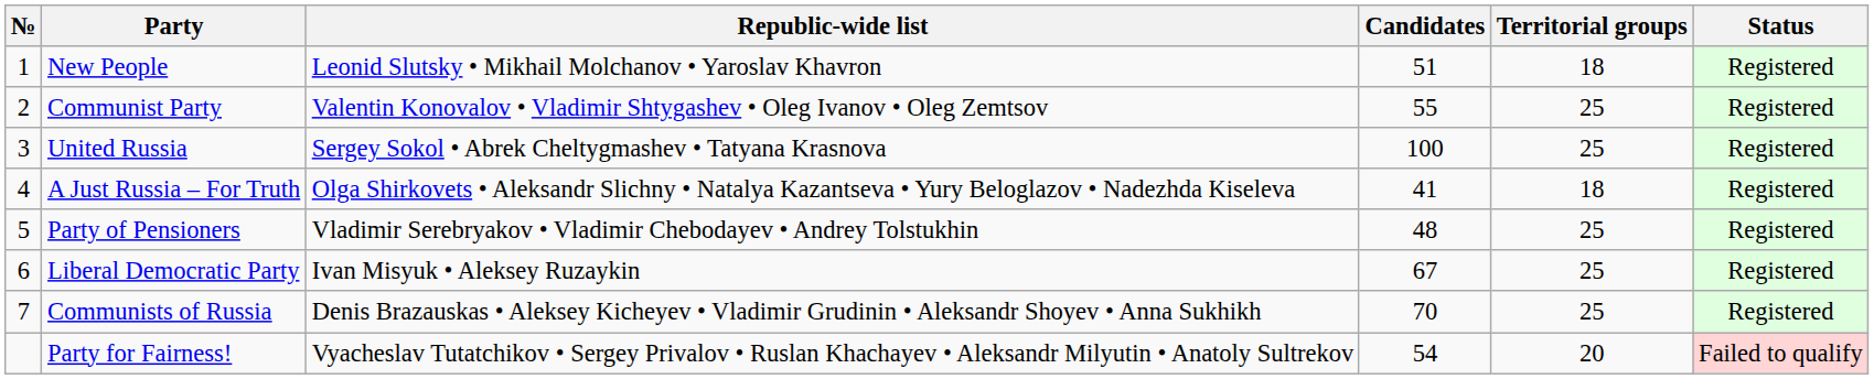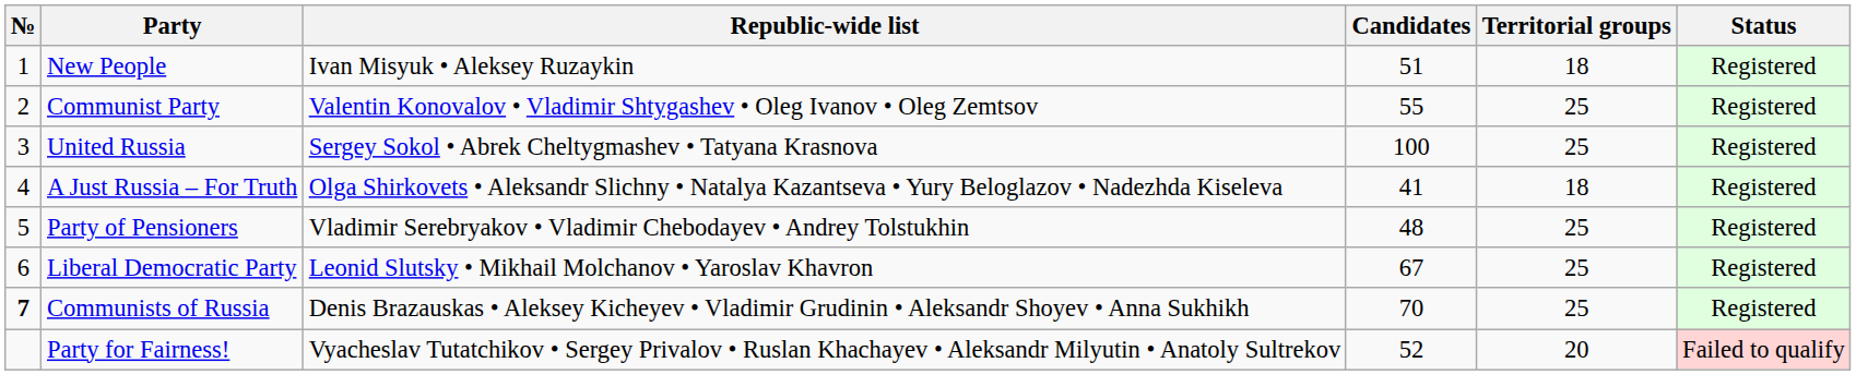New People | Republic-wide list: Leonid Slutsky • Mikhail Molchanov • Yaroslav Khavron -> Ivan Misyuk • Aleksey Ruzaykin
Liberal Democratic Party | Republic-wide list: Ivan Misyuk • Aleksey Ruzaykin -> Leonid Slutsky • Mikhail Molchanov • Yaroslav Khavron
Communists of Russia | №: normal -> bold
Party for Fairness! | Candidates: 54 -> 52
